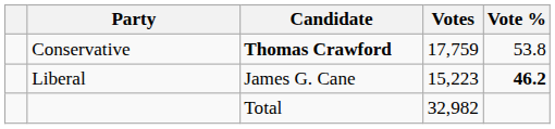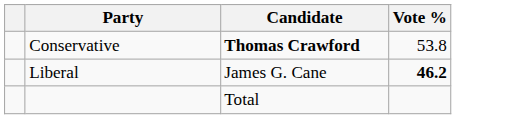- column: Votes | 17,759 | 15,223 | 32,982
